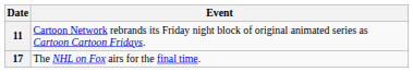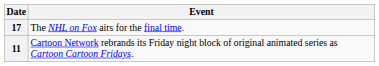rows swapped: 11 <-> 17
